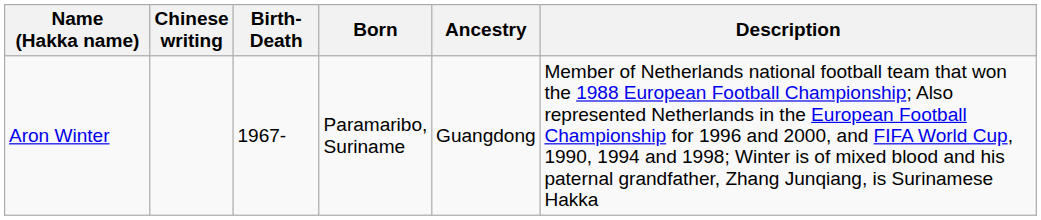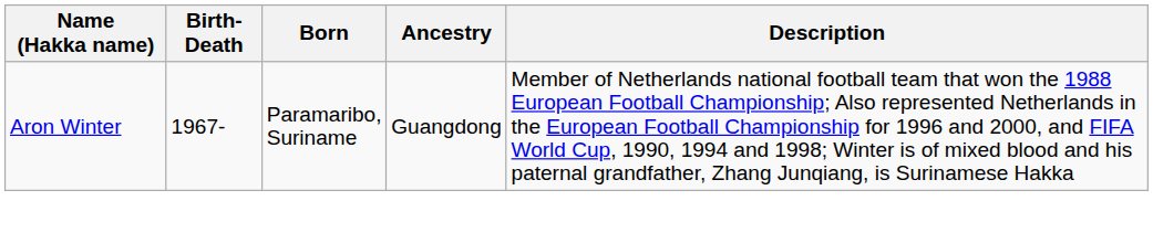- column: Chinese writing
